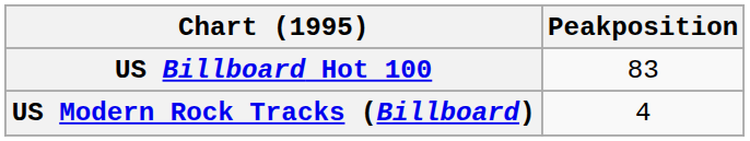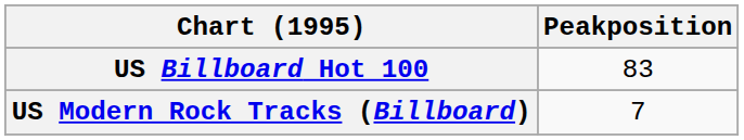US Modern Rock Tracks (Billboard) | Peakposition: 4 -> 7
